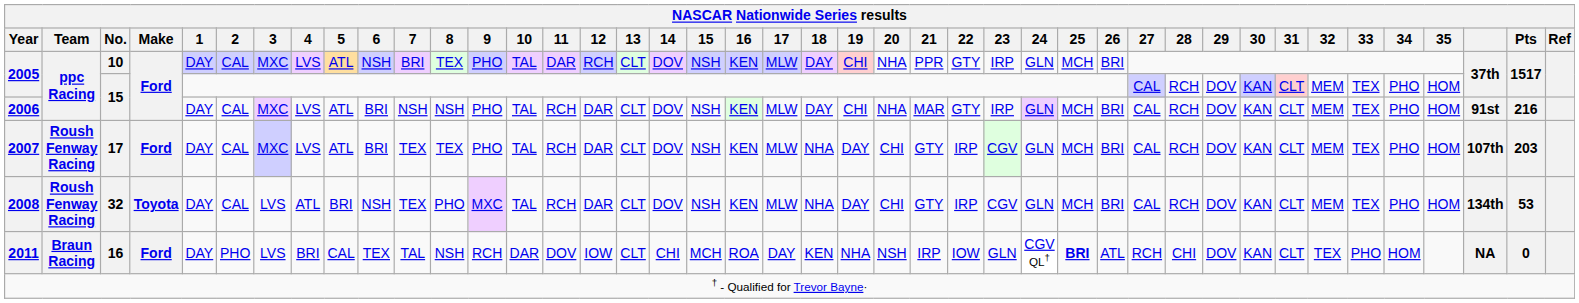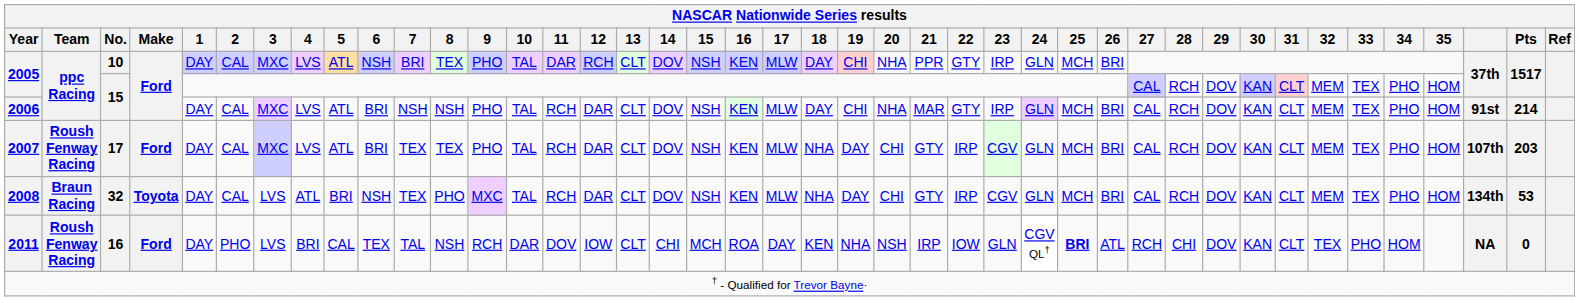2006 | NASCAR Nationwide Series results / Pts: 216 -> 214
2008 | NASCAR Nationwide Series results / Team: Roush Fenway Racing -> Braun Racing
2011 | NASCAR Nationwide Series results / Team: Braun Racing -> Roush Fenway Racing
